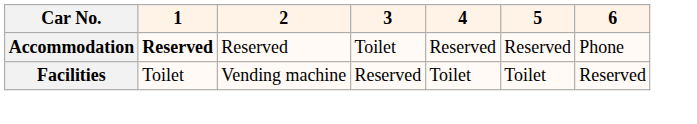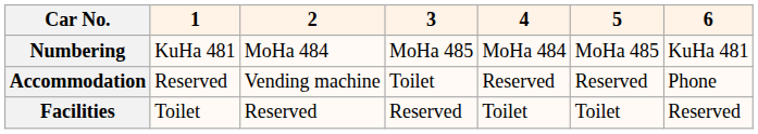+ row: Numbering | KuHa 481 | MoHa 484 | MoHa 485 | MoHa 484 | MoHa 485 | KuHa 481
Accommodation | 1: bold -> normal
Accommodation | 2: Reserved -> Vending machine
Facilities | 2: Vending machine -> Reserved
